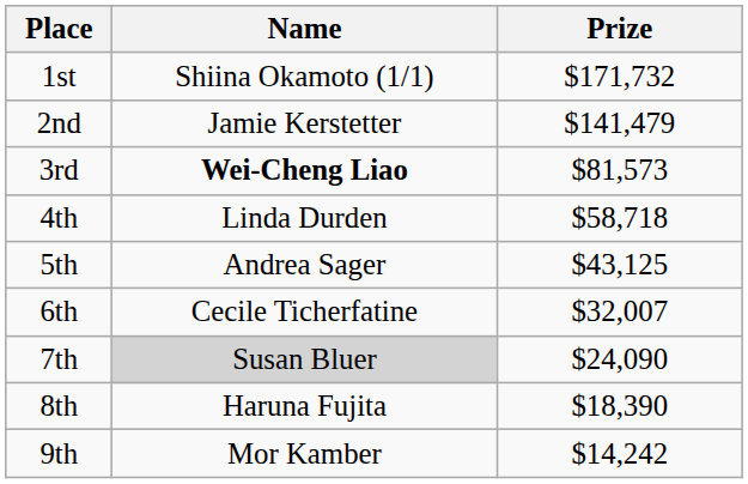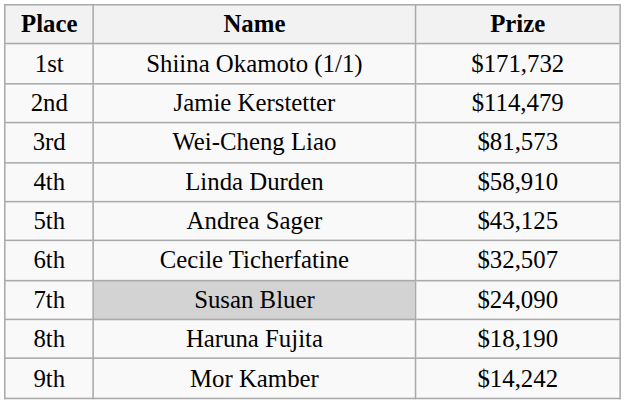2nd | Prize: $141,479 -> $114,479
3rd | Name: bold -> normal
4th | Prize: $58,718 -> $58,910
6th | Prize: $32,007 -> $32,507
8th | Prize: $18,390 -> $18,190
